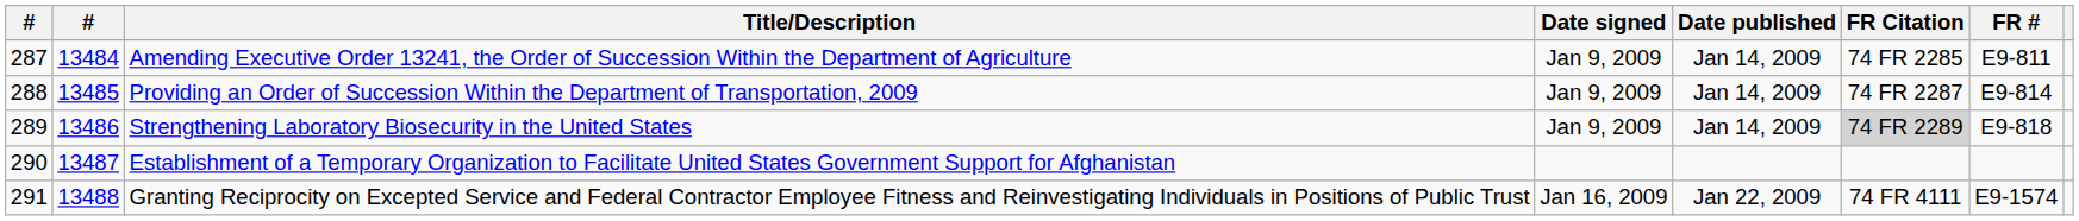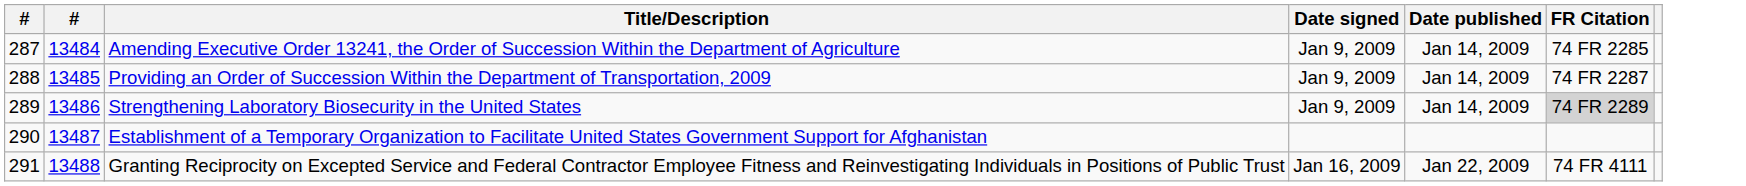- column: FR # | E9-811 | E9-814 | E9-818 | E9-1574
